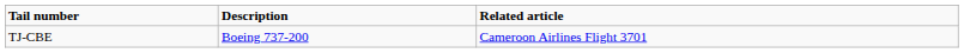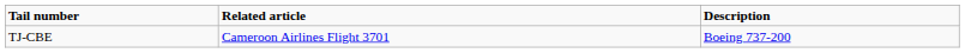columns swapped: Description <-> Related article
